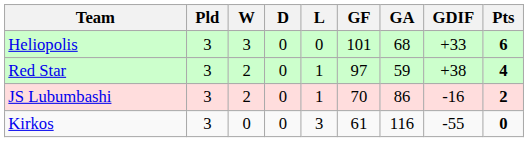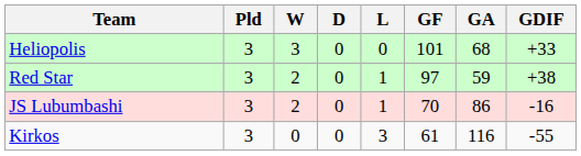- column: Pts | 6 | 4 | 2 | 0
